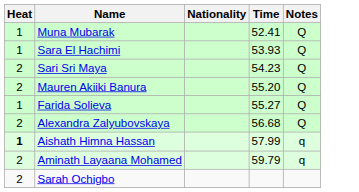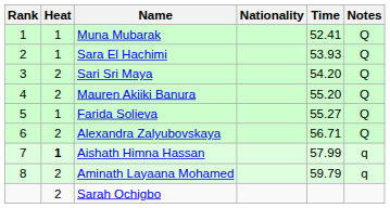+ column: Rank | 1 | 2 | 3 | 4 | 5 | 6 | 7 | 8
Sari Sri Maya | Time: 54.23 -> 54.20
Alexandra Zalyubovskaya | Time: 56.68 -> 56.71
